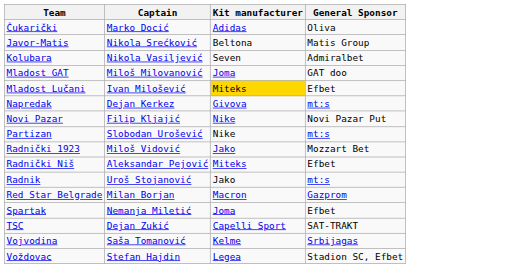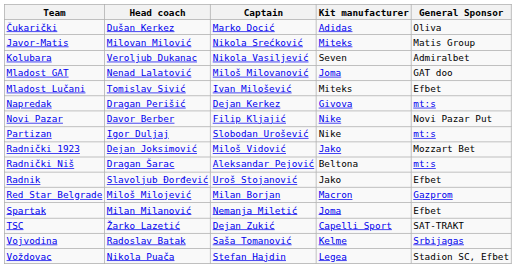+ column: Head coach | Dušan Kerkez | Milovan Milović | Veroljub Dukanac | Nenad Lalatović | Tomislav Sivić | Dragan Perišić | Davor Berber | Igor Duljaj | Dejan Joksimović | Dragan Šarac | Slavoljub Đorđević | Miloš Milojević | Milan Milanović | Žarko Lazetić | Radoslav Batak | Nikola Puača
Javor-Matis | Kit manufacturer: Beltona -> Miteks
Mladost Lučani | Kit manufacturer: gold background -> no background
Radnički Niš | Kit manufacturer: Miteks -> Beltona
Radnički Niš | General Sponsor: Efbet -> mt:s
Radnik | General Sponsor: mt:s -> Efbet
